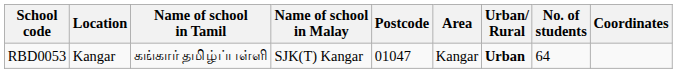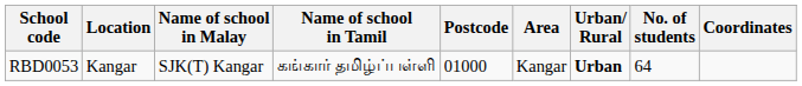columns swapped: Name of school in Malay <-> Name of school in Tamil
RBD0053 | Postcode: 01047 -> 01000
